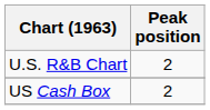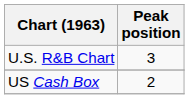U.S. R&B Chart | Peak position: 2 -> 3
